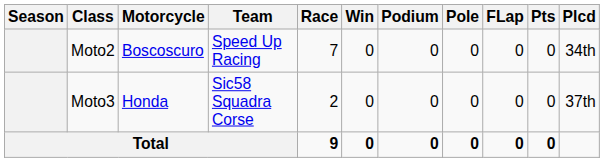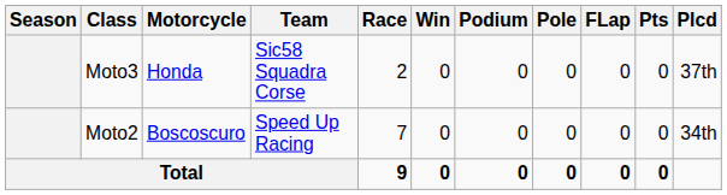rows swapped: Moto3 <-> Moto2
